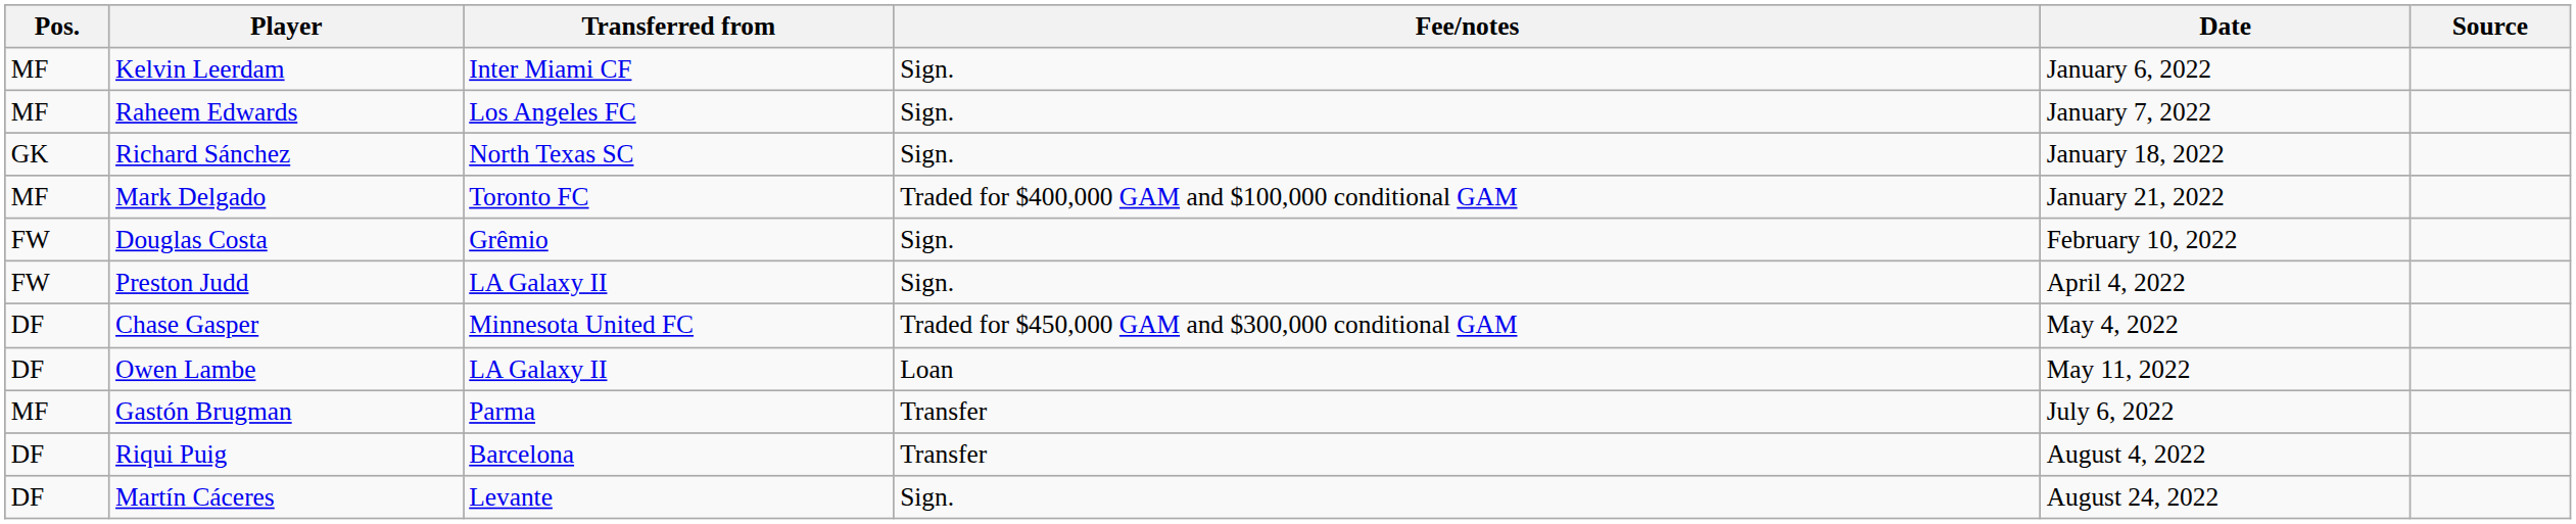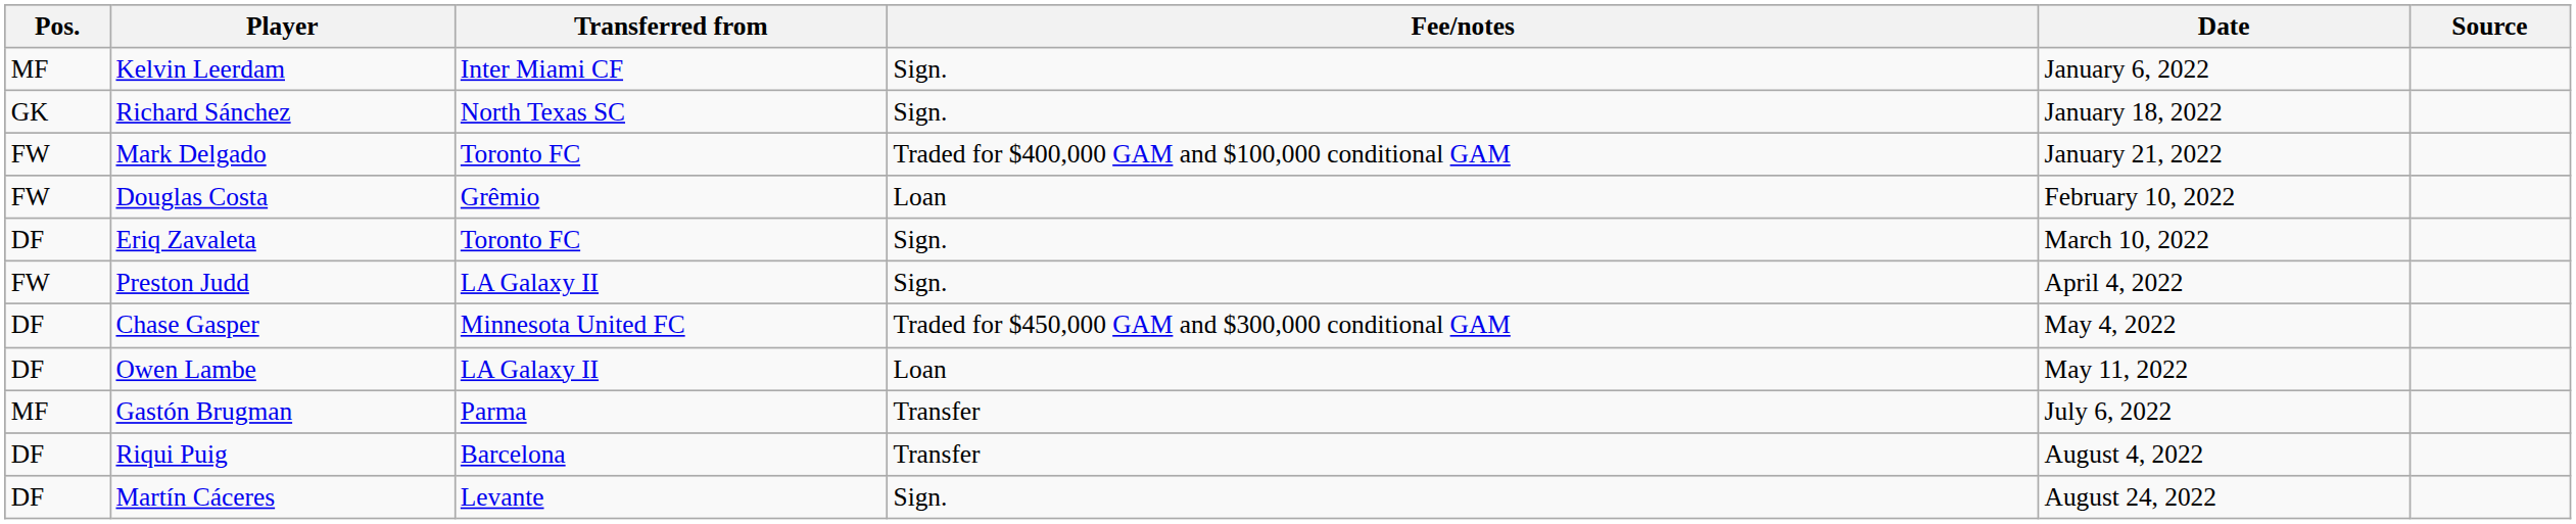- row: MF | Raheem Edwards | Los Angeles FC | Sign. | January 7, 2022
Mark Delgado | Pos.: MF -> FW
Douglas Costa | Fee/notes: Sign. -> Loan
+ row: DF | Eriq Zavaleta | Toronto FC | Sign. | March 10, 2022
